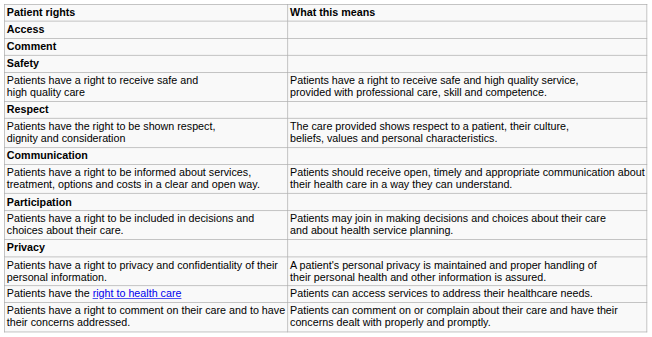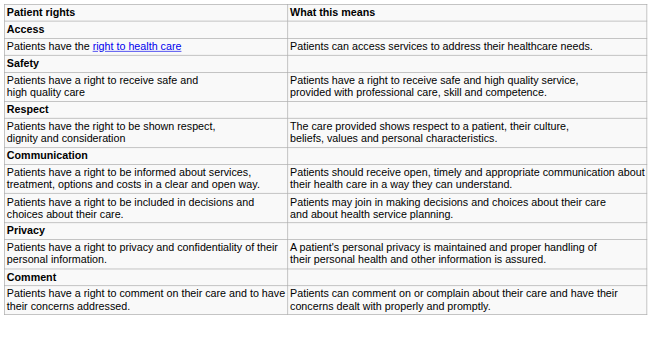rows swapped: Patients have the right to health care <-> Comment
- row: Participation
